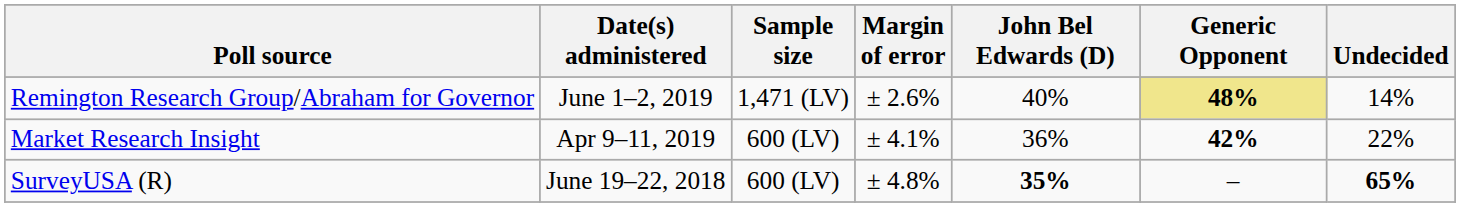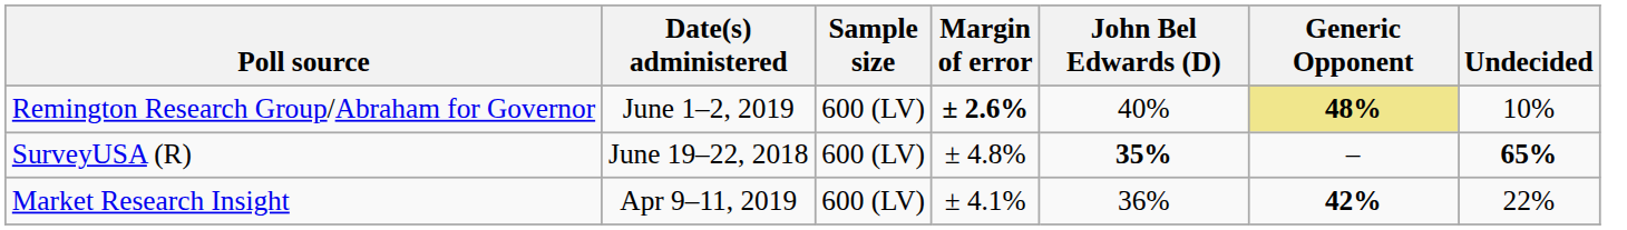Remington Research Group/Abraham for Governor | Sample size: 1,471 (LV) -> 600 (LV)
Remington Research Group/Abraham for Governor | Margin of error: normal -> bold
Remington Research Group/Abraham for Governor | Undecided: 14% -> 10%
rows swapped: Market Research Insight <-> SurveyUSA (R)
